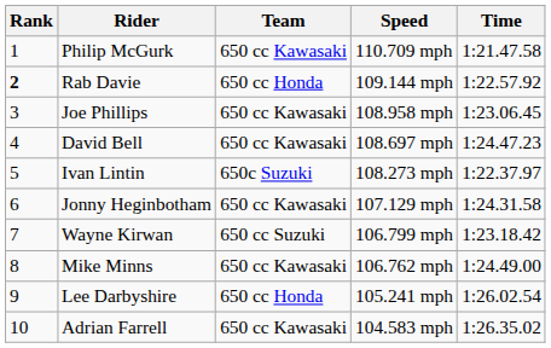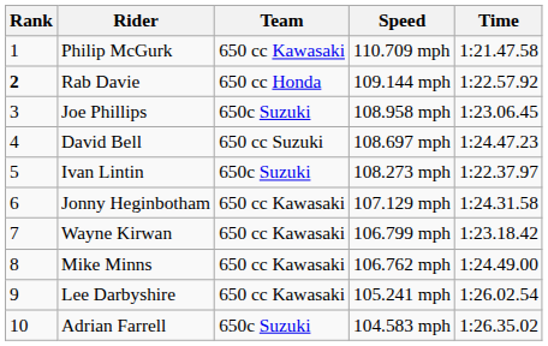Joe Phillips | Team: 650 cc Kawasaki -> 650c Suzuki
David Bell | Team: 650 cc Kawasaki -> 650 cc Suzuki
Wayne Kirwan | Team: 650 cc Suzuki -> 650 cc Kawasaki
Lee Darbyshire | Team: 650 cc Honda -> 650 cc Kawasaki
Adrian Farrell | Team: 650 cc Kawasaki -> 650c Suzuki
